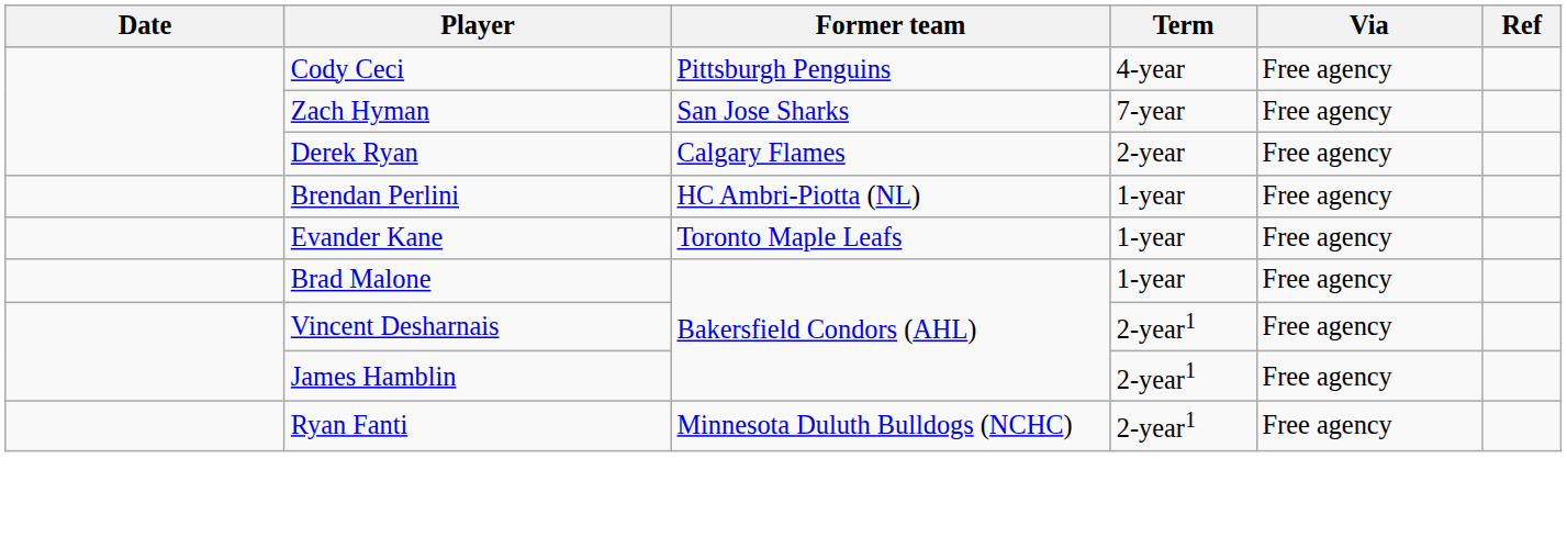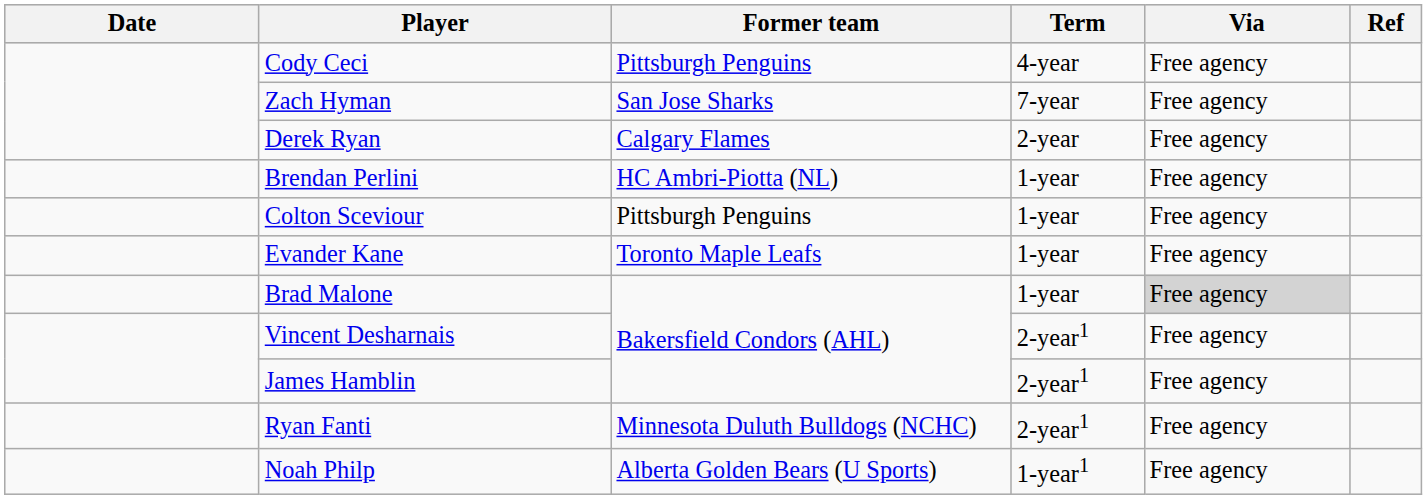+ row: Colton Sceviour | Pittsburgh Penguins | 1-year | Free agency
Brad Malone | Via: no background -> lightgrey background
+ row: Noah Philp | Alberta Golden Bears (U Sports) | 1-year1 | Free agency
